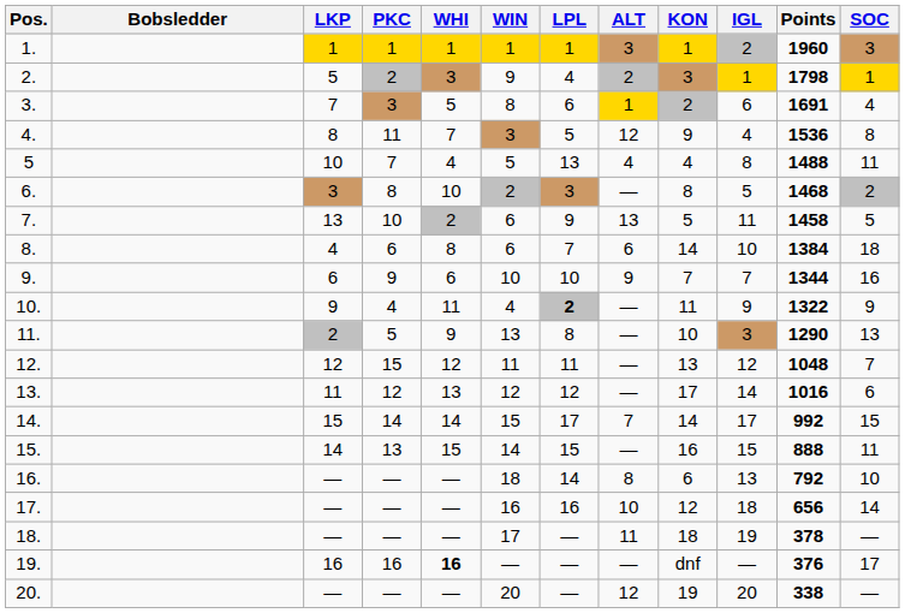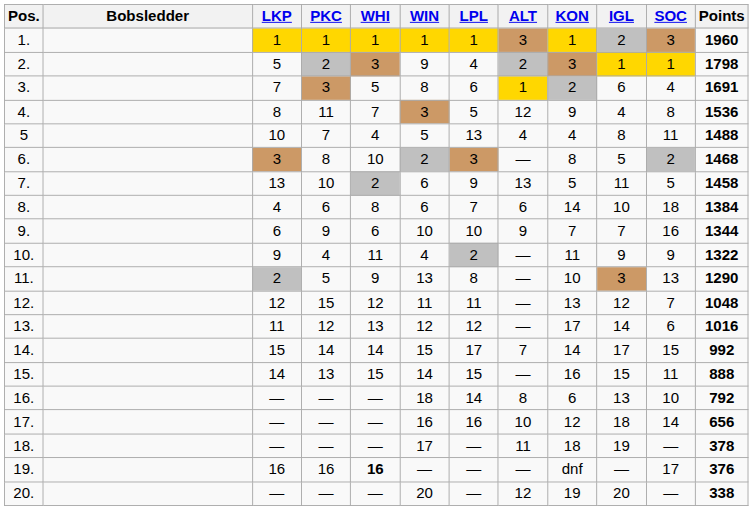columns swapped: SOC <-> Points
10. | LPL: bold -> normal
